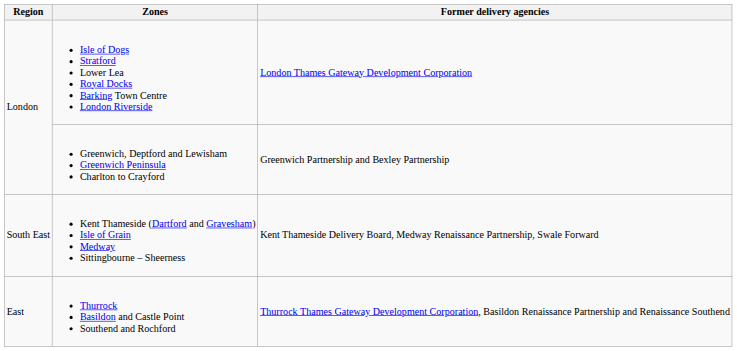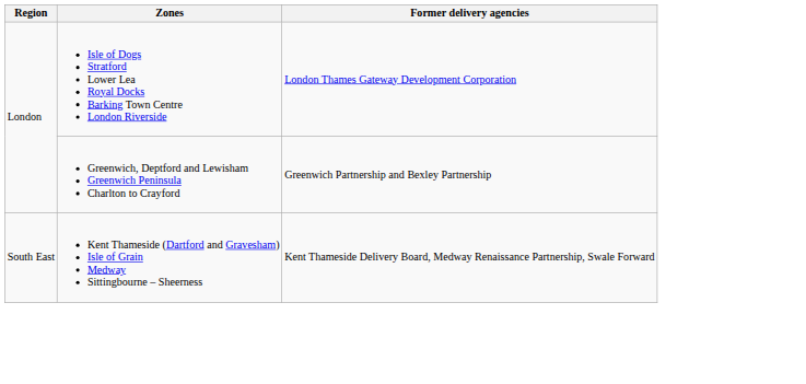- row: East | Thurrock Basildon and Castle Point Southend and Rochford | Thurrock Thames Gateway Development Corporation, Basildon Renaissance Partnership and Renaissance Southend
